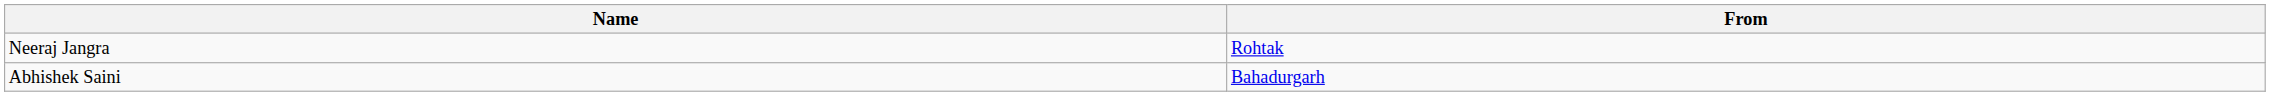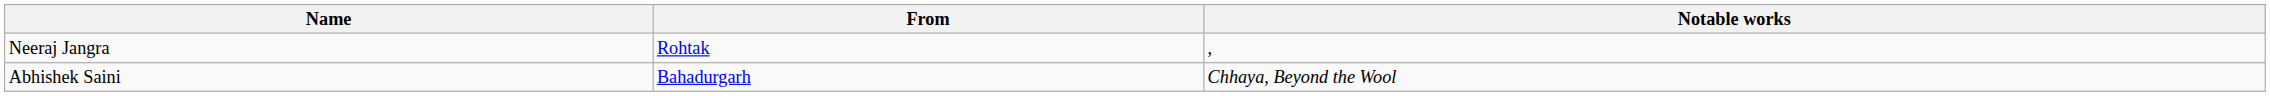+ column: Notable works | , | Chhaya, Beyond the Wool
